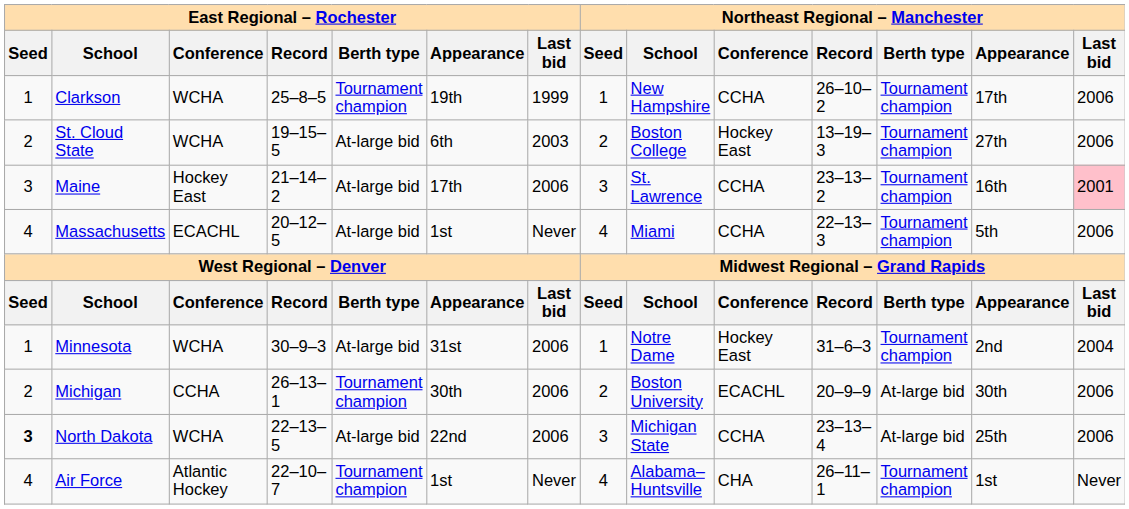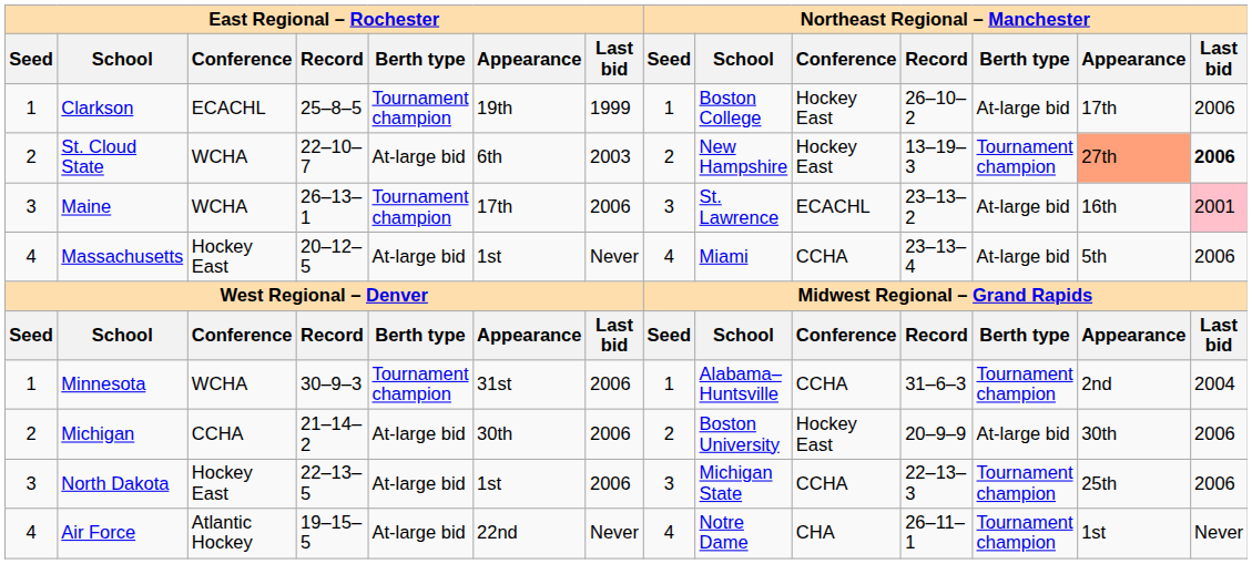Clarkson | East Regional – Rochester / Conference: WCHA -> ECACHL
Clarkson | Northeast Regional – Manchester / School: New Hampshire -> Boston College
Clarkson | Northeast Regional – Manchester / Conference: CCHA -> Hockey East
Clarkson | Northeast Regional – Manchester / Berth type: Tournament champion -> At-large bid
St. Cloud State | East Regional – Rochester / Record: 19–15–5 -> 22–10–7
St. Cloud State | Northeast Regional – Manchester / School: Boston College -> New Hampshire
St. Cloud State | Northeast Regional – Manchester / Appearance: no background -> lightsalmon background
St. Cloud State | Northeast Regional – Manchester / Last bid: normal -> bold
Maine | East Regional – Rochester / Conference: Hockey East -> WCHA
Maine | East Regional – Rochester / Record: 21–14–2 -> 26–13–1
Maine | East Regional – Rochester / Berth type: At-large bid -> Tournament champion
Maine | Northeast Regional – Manchester / Conference: CCHA -> ECACHL
Maine | Northeast Regional – Manchester / Berth type: Tournament champion -> At-large bid
Massachusetts | East Regional – Rochester / Conference: ECACHL -> Hockey East
Massachusetts | Northeast Regional – Manchester / Record: 22–13–3 -> 23–13–4
Massachusetts | Northeast Regional – Manchester / Berth type: Tournament champion -> At-large bid
Minnesota | East Regional – Rochester / Berth type: At-large bid -> Tournament champion
Minnesota | Northeast Regional – Manchester / School: Notre Dame -> Alabama–Huntsville
Minnesota | Northeast Regional – Manchester / Conference: Hockey East -> CCHA
Michigan | East Regional – Rochester / Record: 26–13–1 -> 21–14–2
Michigan | East Regional – Rochester / Berth type: Tournament champion -> At-large bid
Michigan | Northeast Regional – Manchester / Conference: ECACHL -> Hockey East
North Dakota | East Regional – Rochester / Seed: bold -> normal
North Dakota | East Regional – Rochester / Conference: WCHA -> Hockey East
North Dakota | East Regional – Rochester / Appearance: 22nd -> 1st
North Dakota | Northeast Regional – Manchester / Record: 23–13–4 -> 22–13–3
North Dakota | Northeast Regional – Manchester / Berth type: At-large bid -> Tournament champion
Air Force | East Regional – Rochester / Record: 22–10–7 -> 19–15–5
Air Force | East Regional – Rochester / Berth type: Tournament champion -> At-large bid
Air Force | East Regional – Rochester / Appearance: 1st -> 22nd
Air Force | Northeast Regional – Manchester / School: Alabama–Huntsville -> Notre Dame
